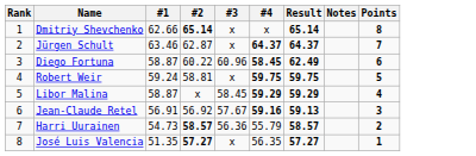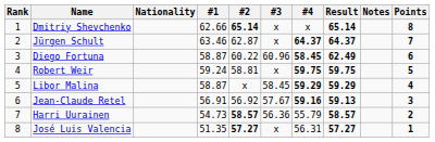+ column: Nationality
José Luis Valencia | #4: 56.35 -> 56.31
